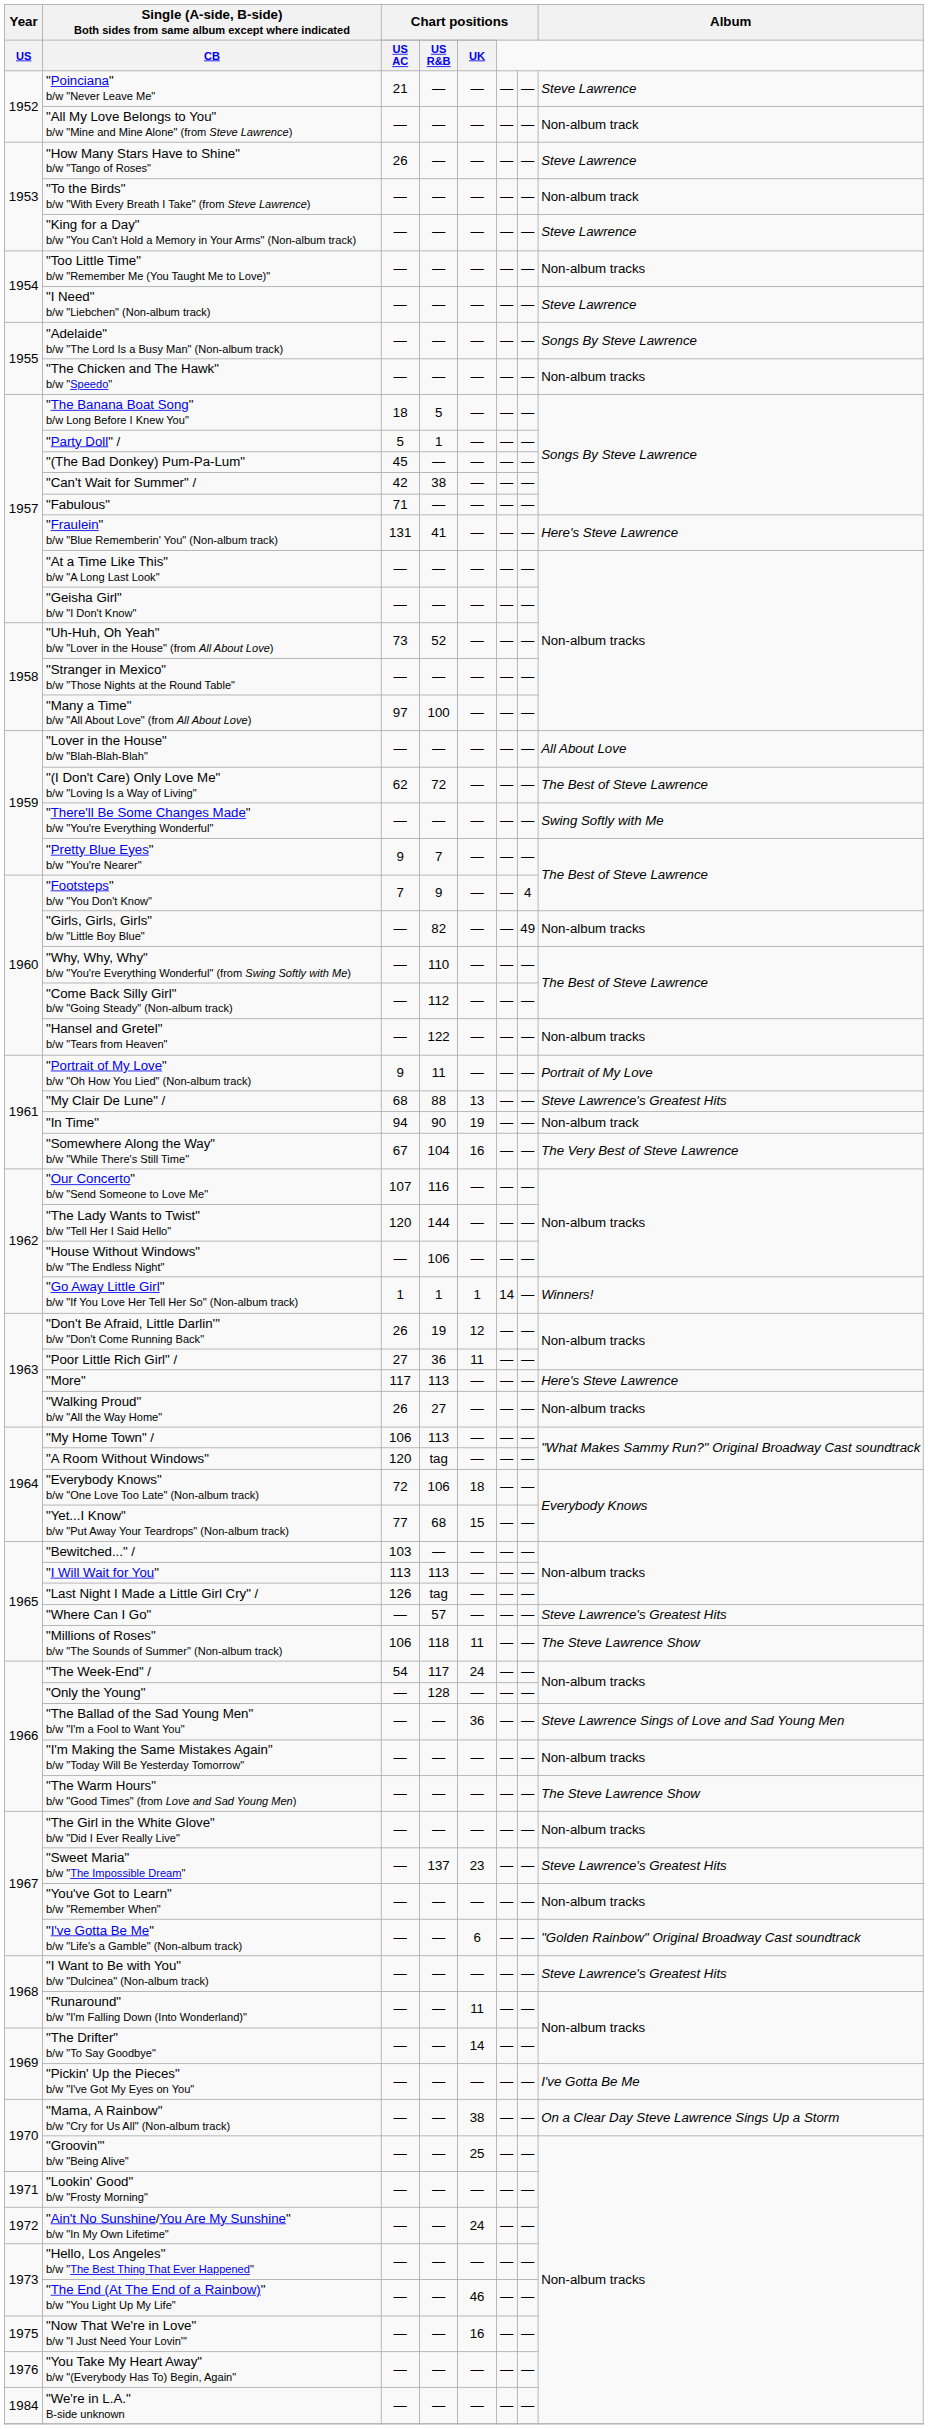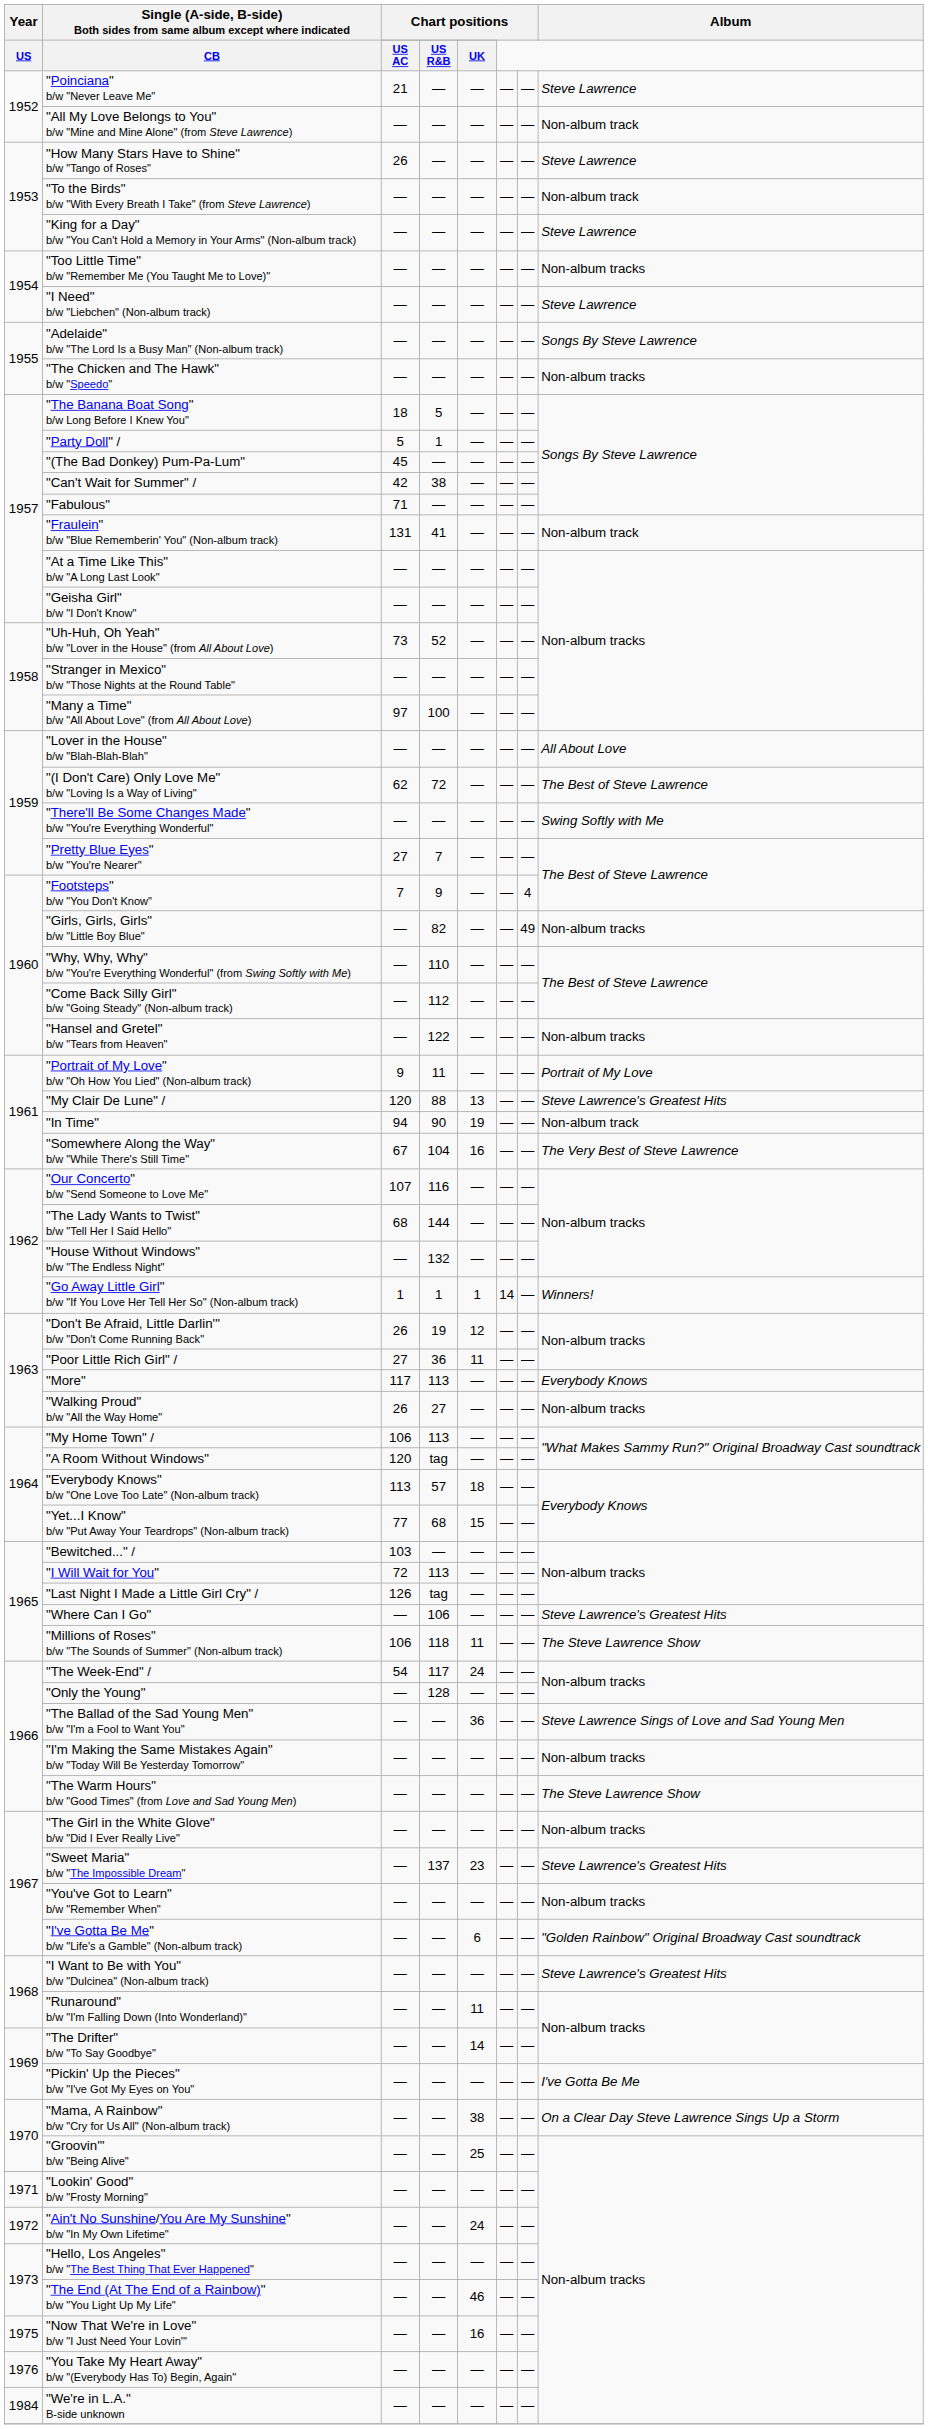"Fraulein" b/w "Blue Rememberin' You" (Non-album track) | Album: Here's Steve Lawrence -> Non-album track
"Pretty Blue Eyes" b/w "You're Nearer" | column 3: 9 -> 27
"My Clair De Lune" / | column 3: 68 -> 120
"The Lady Wants to Twist" b/w "Tell Her I Said Hello" | column 3: 120 -> 68
"House Without Windows" b/w "The Endless Night" | column 4: 106 -> 132
"More" | Album: Here's Steve Lawrence -> Everybody Knows
"Everybody Knows" b/w "One Love Too Late" (Non-album track) | column 3: 72 -> 113
"Everybody Knows" b/w "One Love Too Late" (Non-album track) | column 4: 106 -> 57
"I Will Wait for You" | column 3: 113 -> 72
"Where Can I Go" | column 4: 57 -> 106
